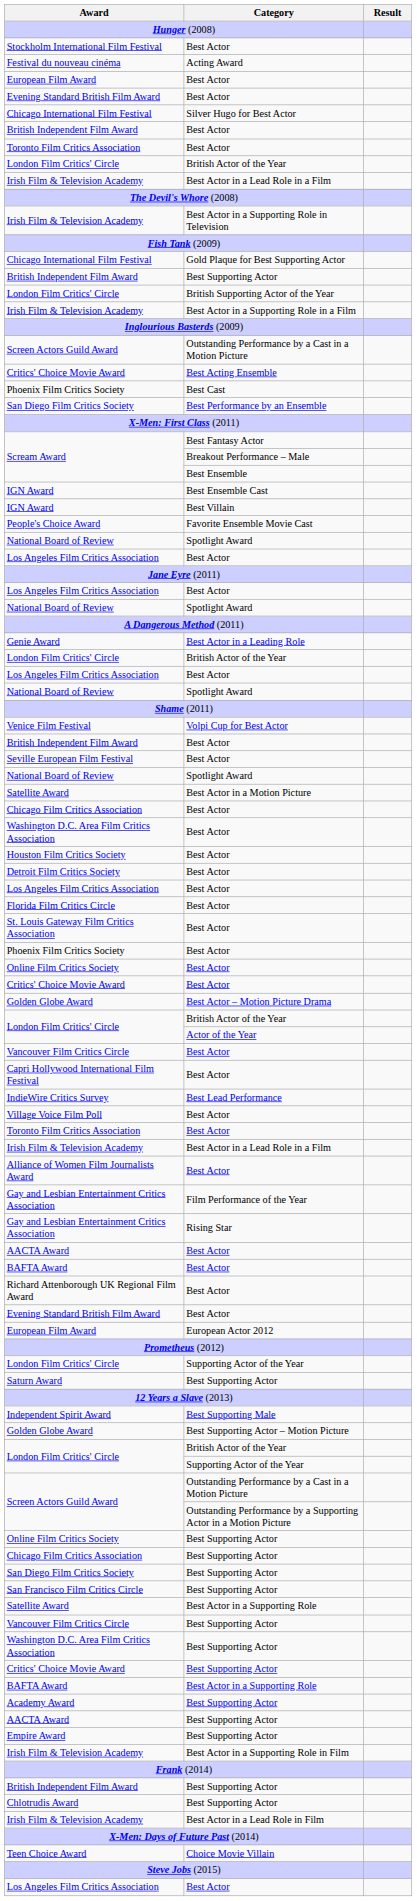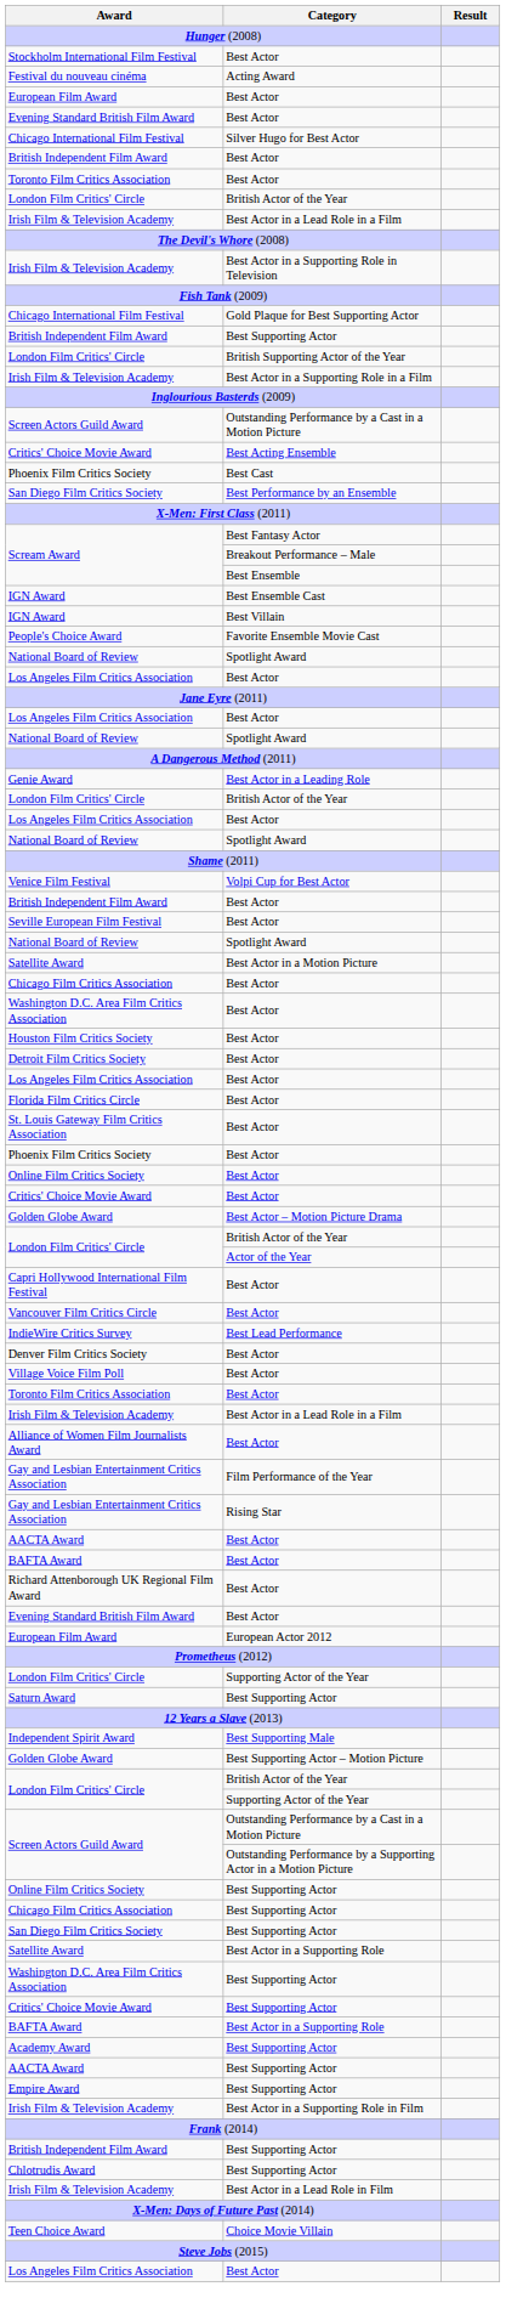rows swapped: Capri Hollywood International Film Festival <-> Vancouver Film Critics Circle / Best Actor
+ row: Denver Film Critics Society | Best Actor
- row: San Francisco Film Critics Circle | Best Supporting Actor
- row: Vancouver Film Critics Circle | Best Supporting Actor
